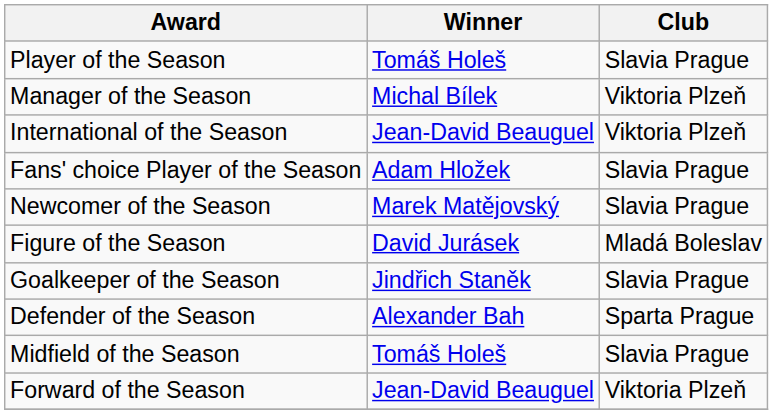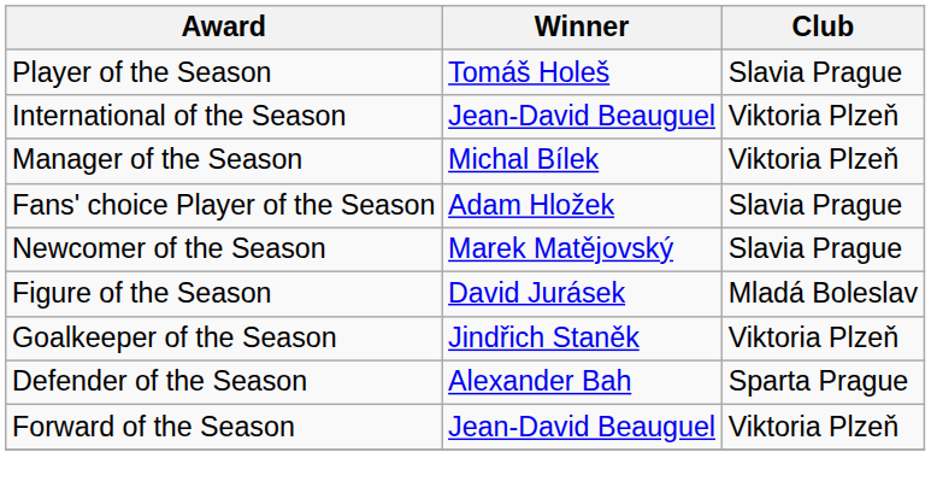rows swapped: Manager of the Season <-> International of the Season
Goalkeeper of the Season | Club: Slavia Prague -> Viktoria Plzeň
- row: Midfield of the Season | Tomáš Holeš | Slavia Prague
